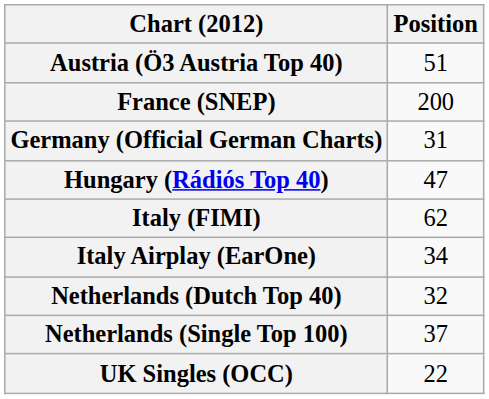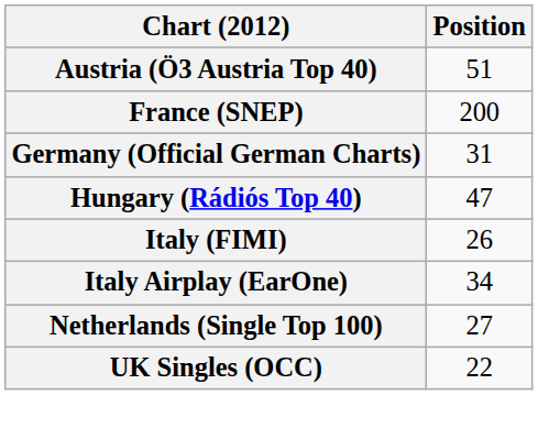Italy (FIMI) | Position: 62 -> 26
- row: Netherlands (Dutch Top 40) | 32
Netherlands (Single Top 100) | Position: 37 -> 27
